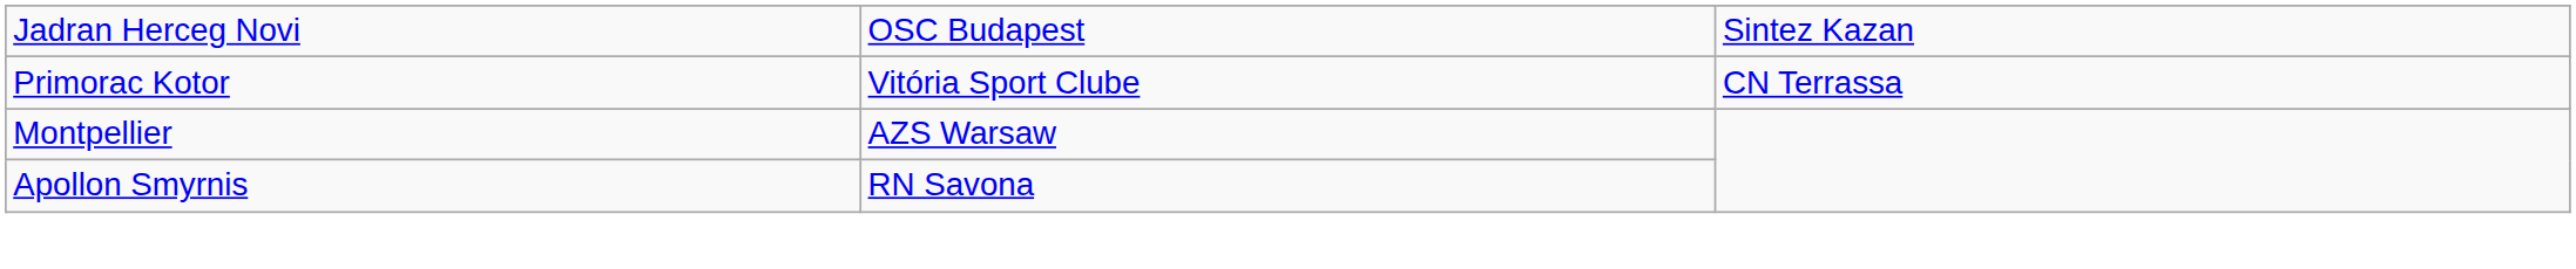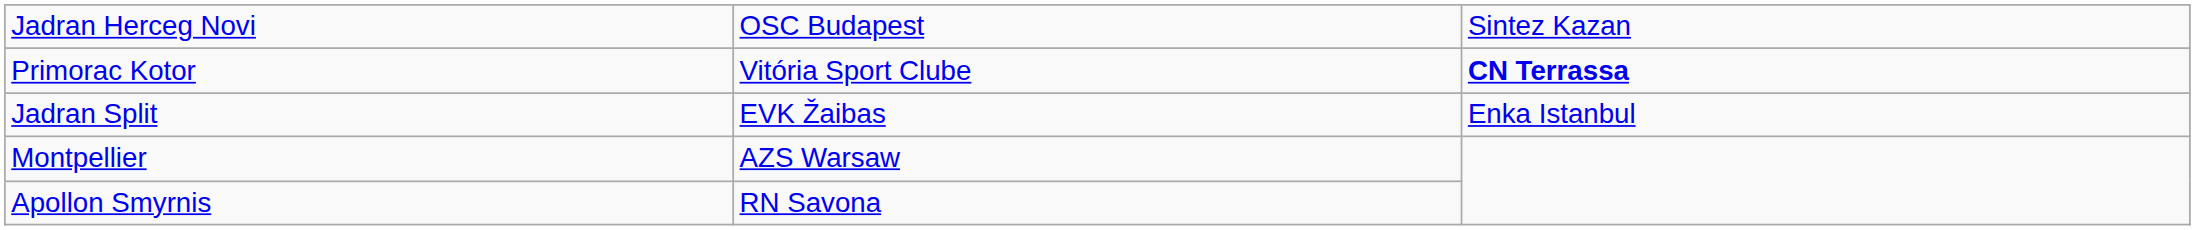Primorac Kotor | column 3: normal -> bold
+ row: Jadran Split | EVK Žaibas | Enka Istanbul
